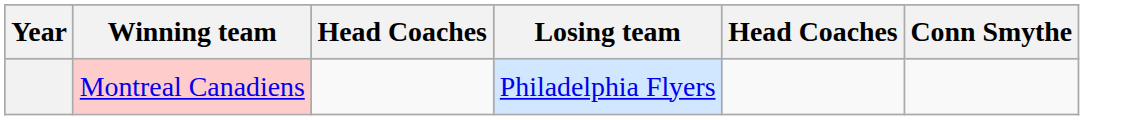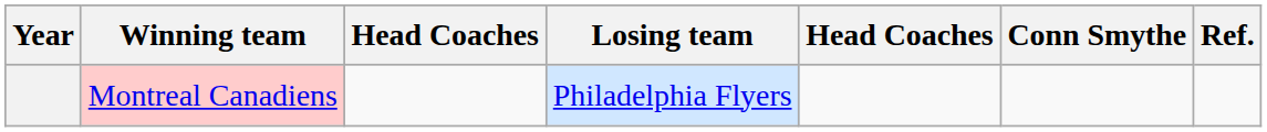+ column: Ref.
